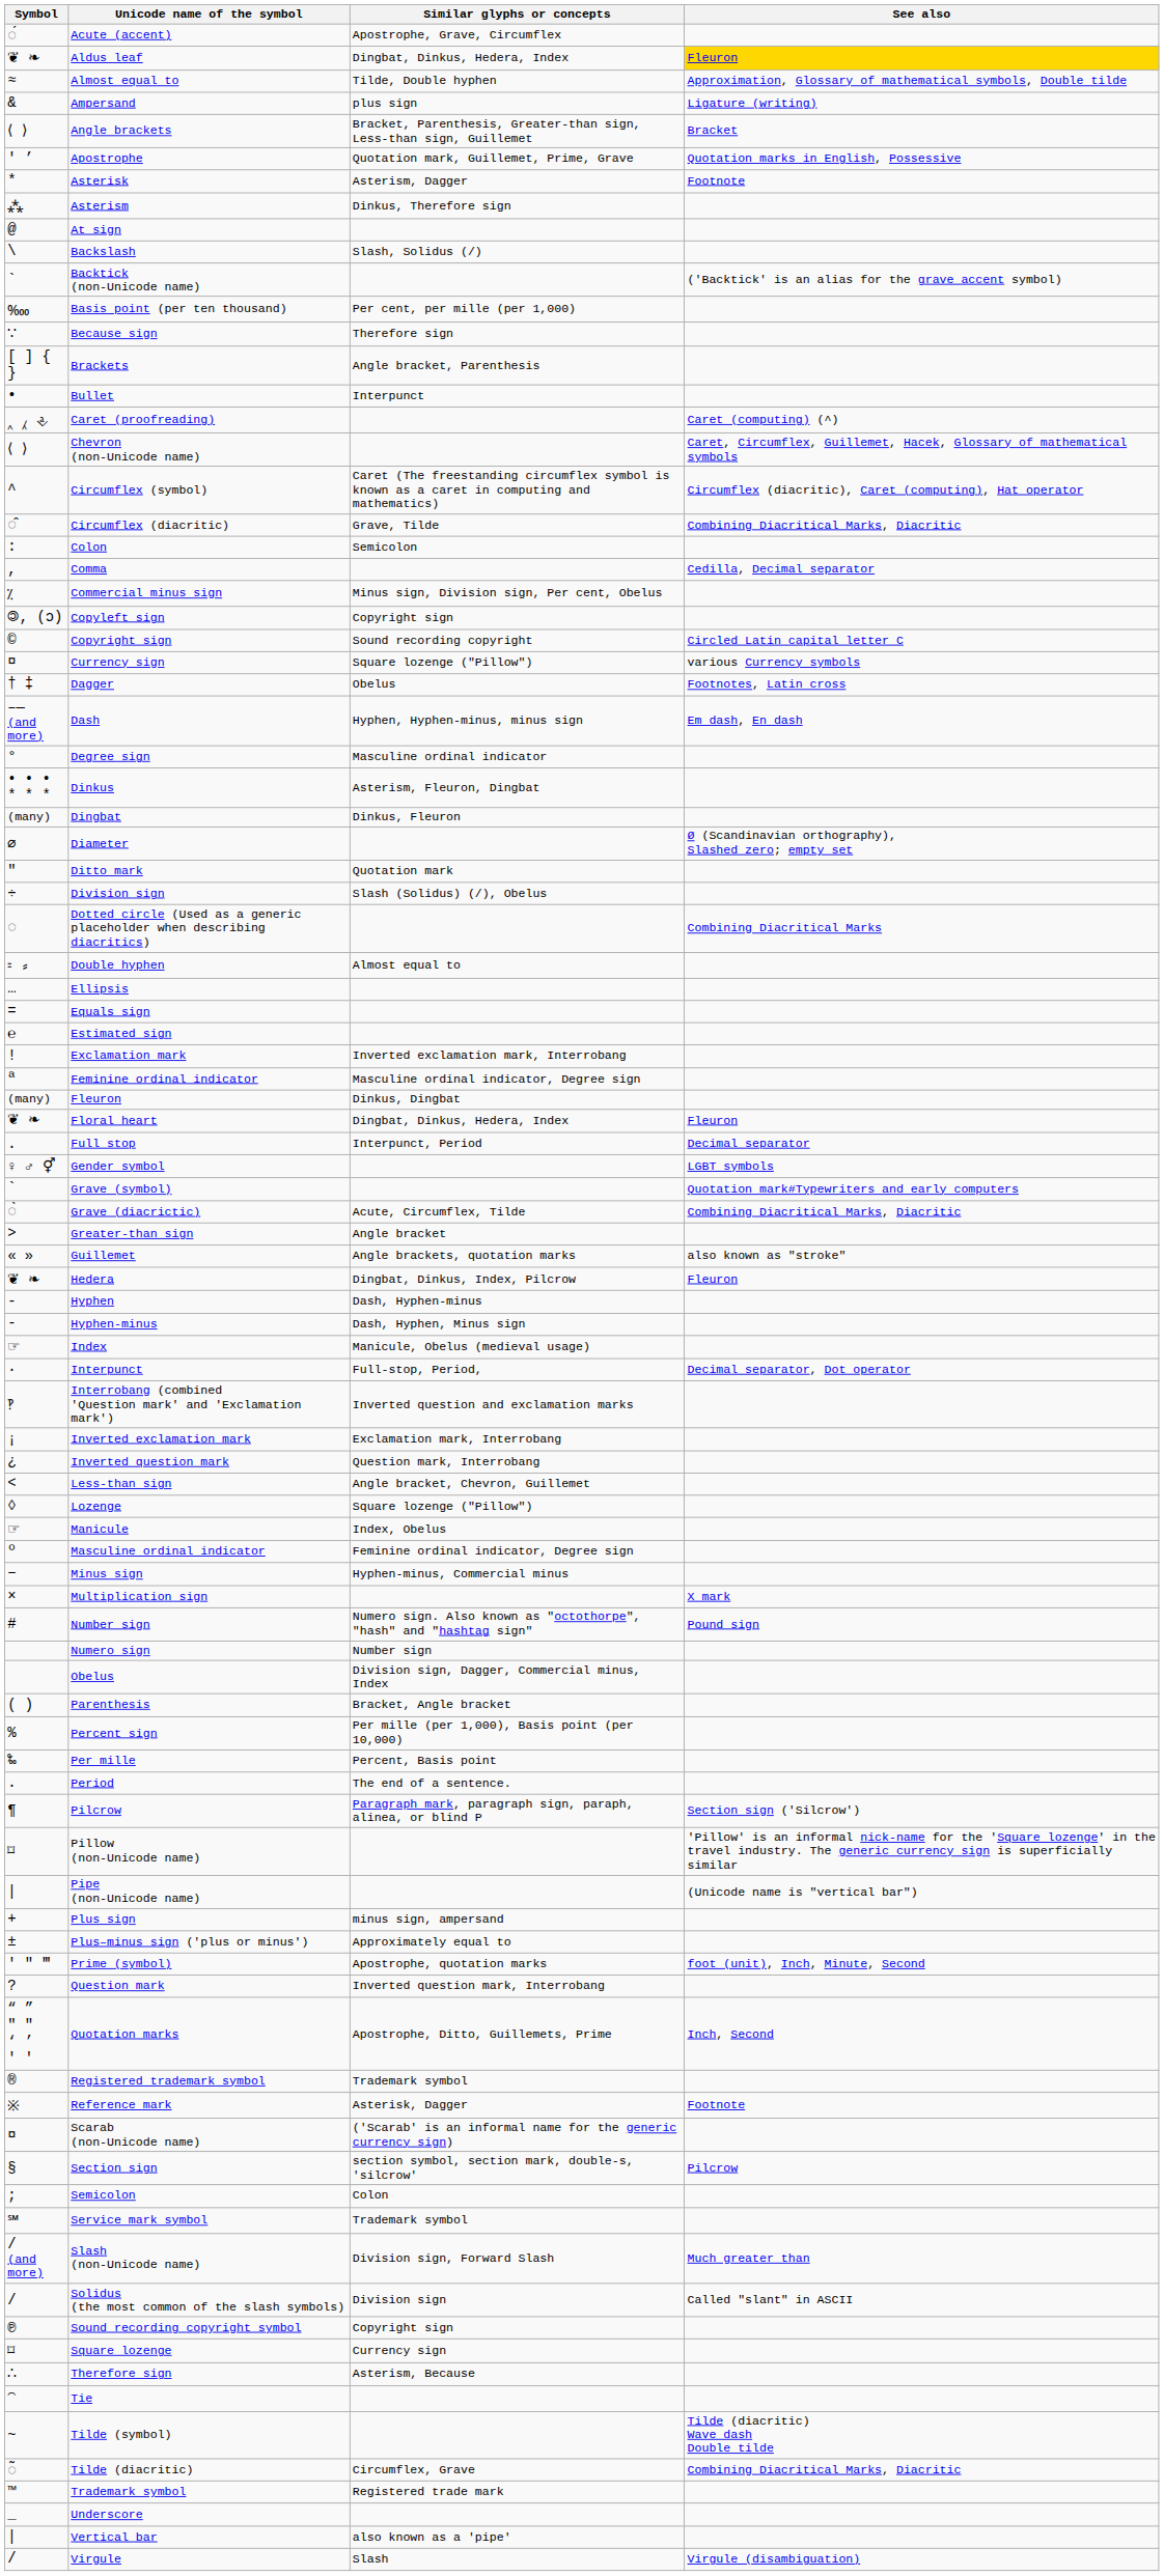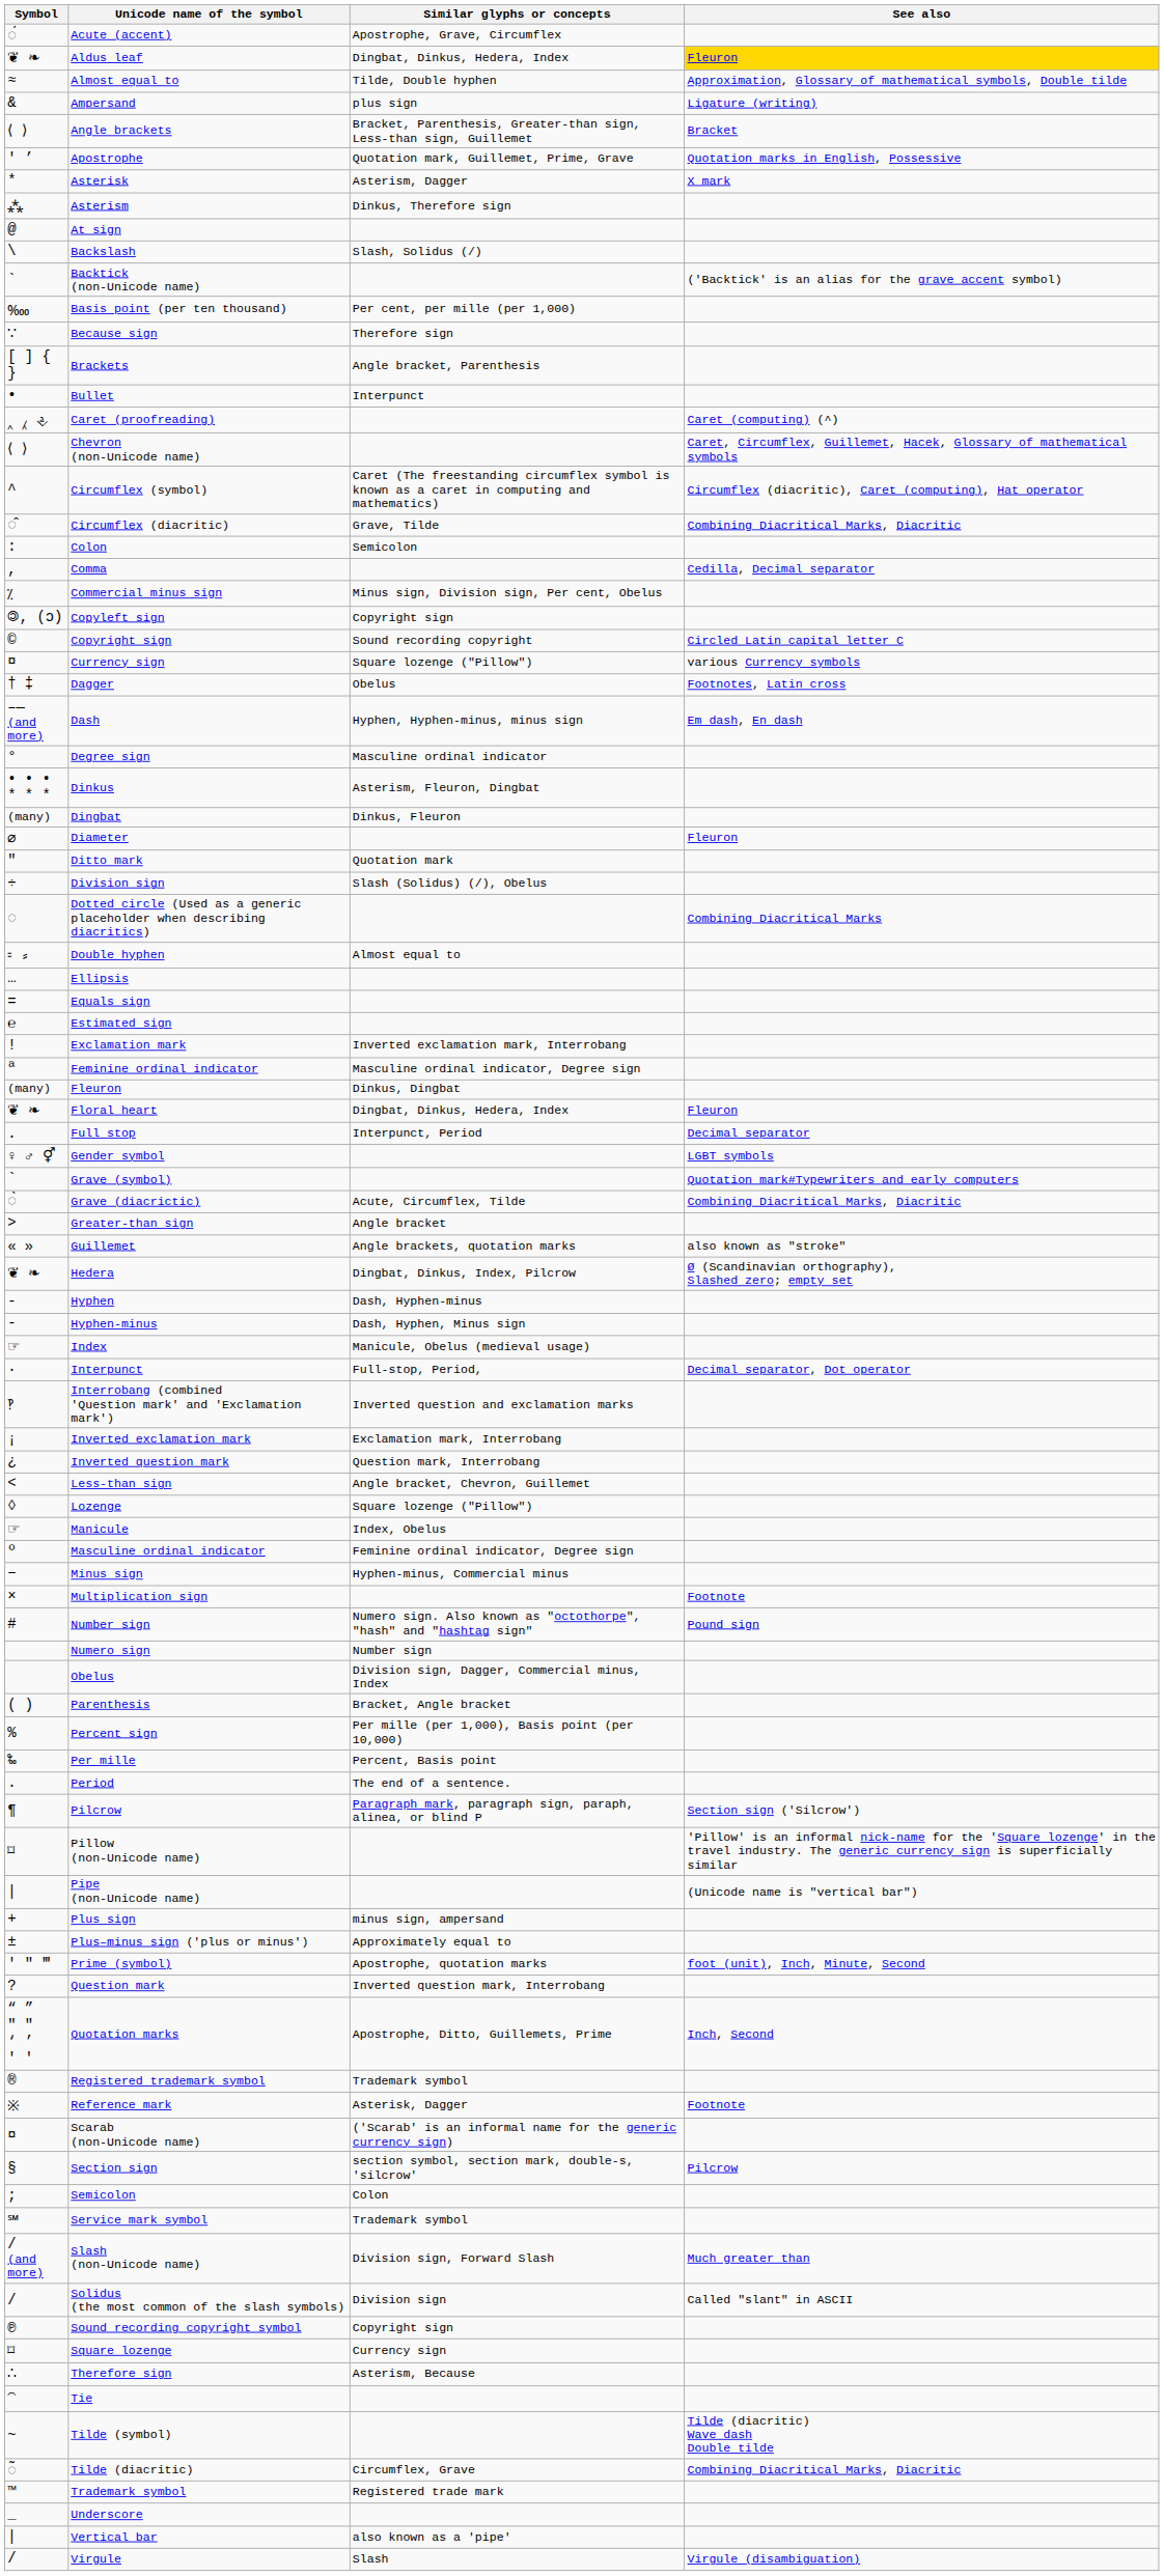Asterisk | See also: Footnote -> X mark
Diameter | See also: Ø (Scandinavian orthography), Slashed zero; empty set -> Fleuron
Hedera | See also: Fleuron -> Ø (Scandinavian orthography), Slashed zero; empty set
Multiplication sign | See also: X mark -> Footnote
